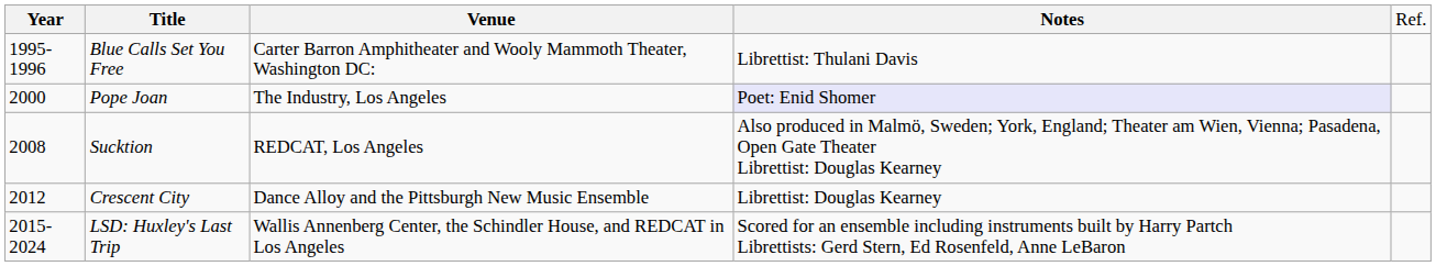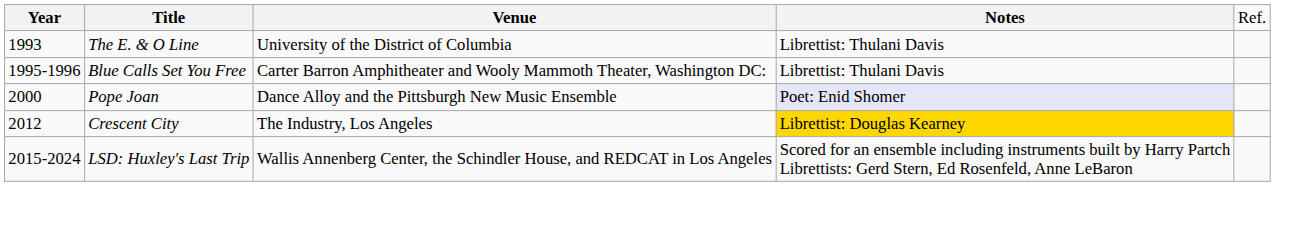+ row: 1993 | The E. & O Line | University of the District of Columbia | Librettist: Thulani Davis
Pope Joan | column 3: The Industry, Los Angeles -> Dance Alloy and the Pittsburgh New Music Ensemble
- row: 2008 | Sucktion | REDCAT, Los Angeles | Also produced in Malmö, Sweden; York, England; Theater am Wien, Vienna; Pasadena, Open Gate Theater Librettist: Douglas Kearney
Crescent City | column 3: Dance Alloy and the Pittsburgh New Music Ensemble -> The Industry, Los Angeles
Crescent City | column 4: no background -> gold background
